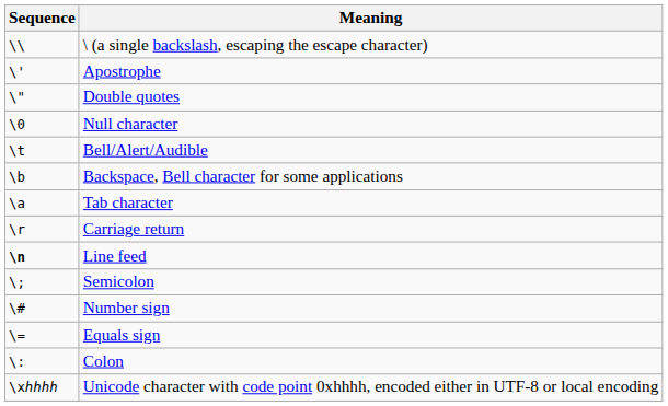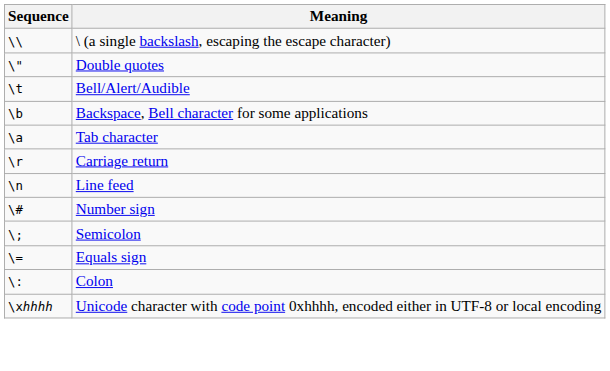- row: \' | Apostrophe
- row: \0 | Null character
Line feed | Sequence: bold -> normal
rows swapped: Semicolon <-> Number sign
